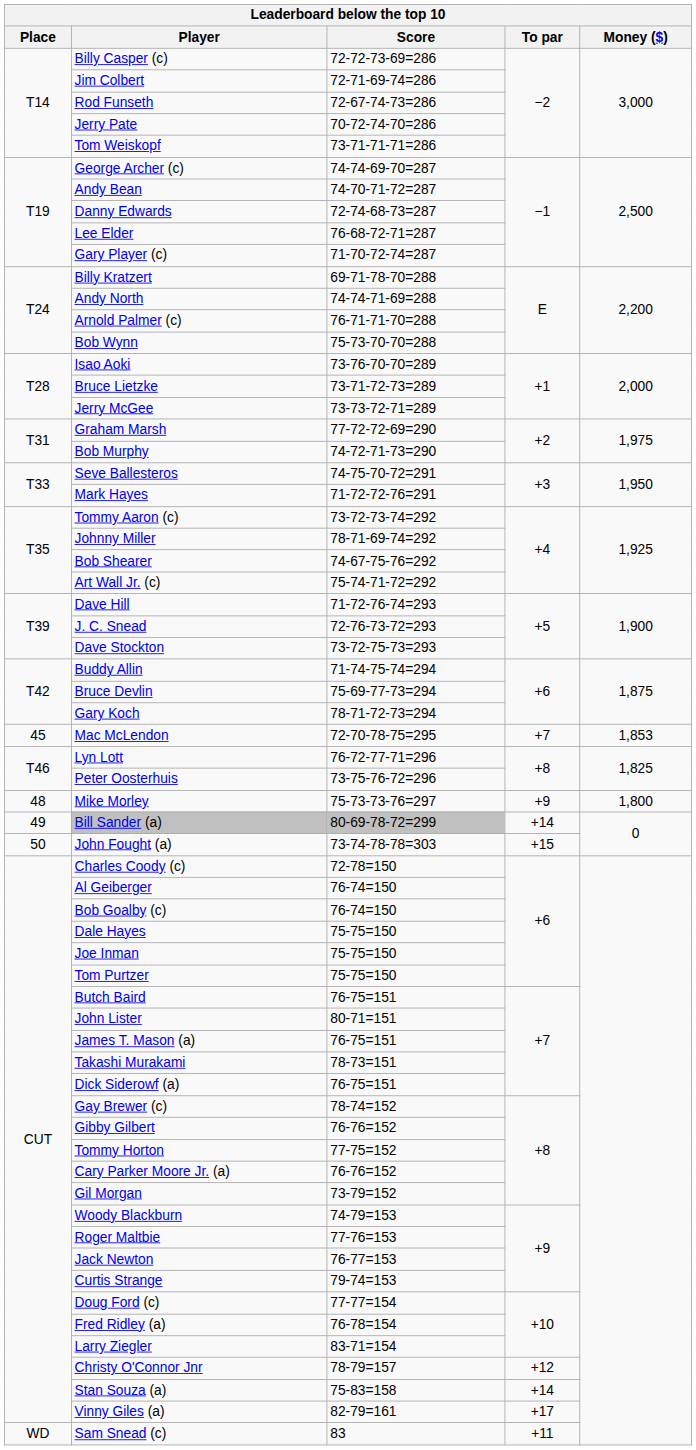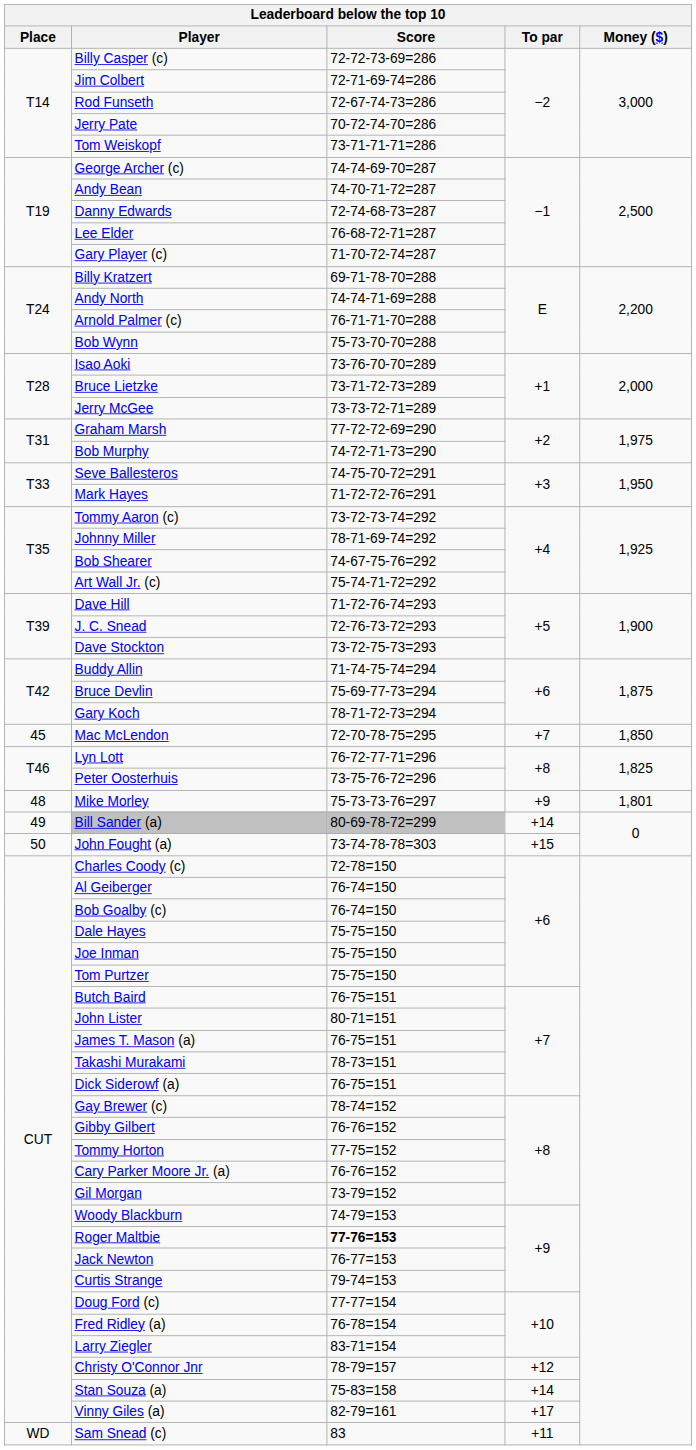Mac McLendon | Money ($): 1,853 -> 1,850
Mike Morley | Money ($): 1,800 -> 1,801
Roger Maltbie | Score: normal -> bold
